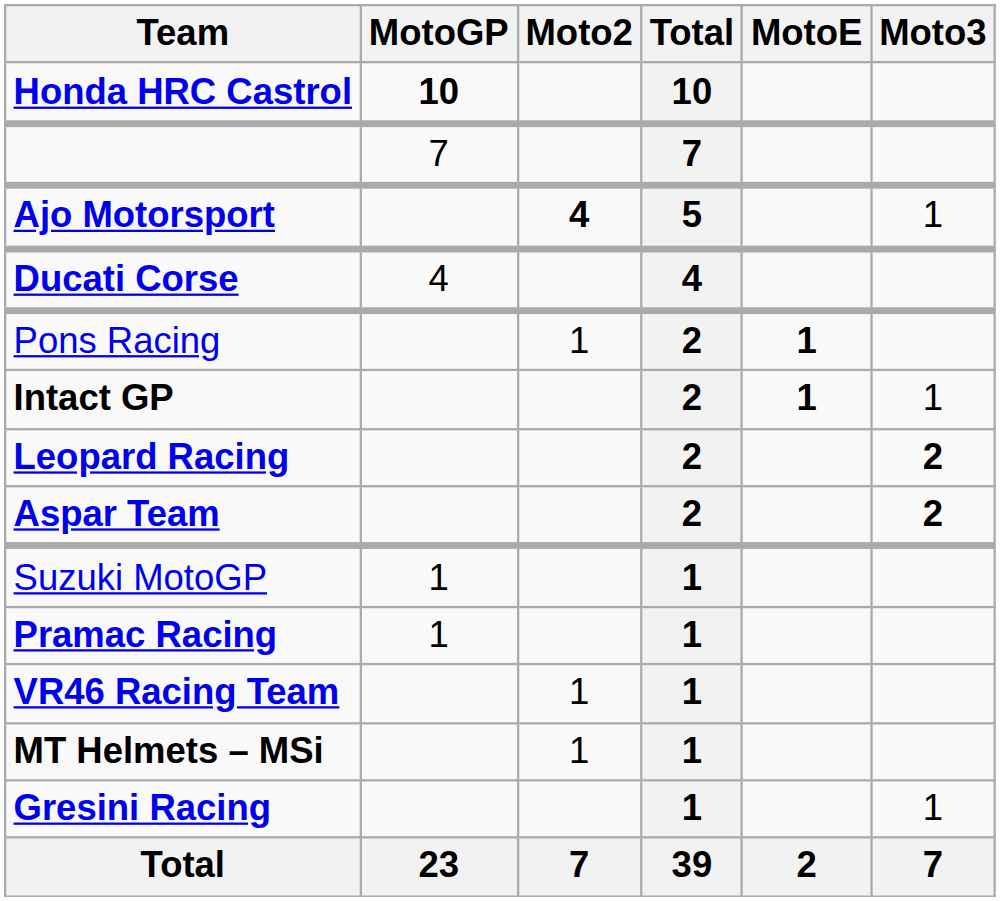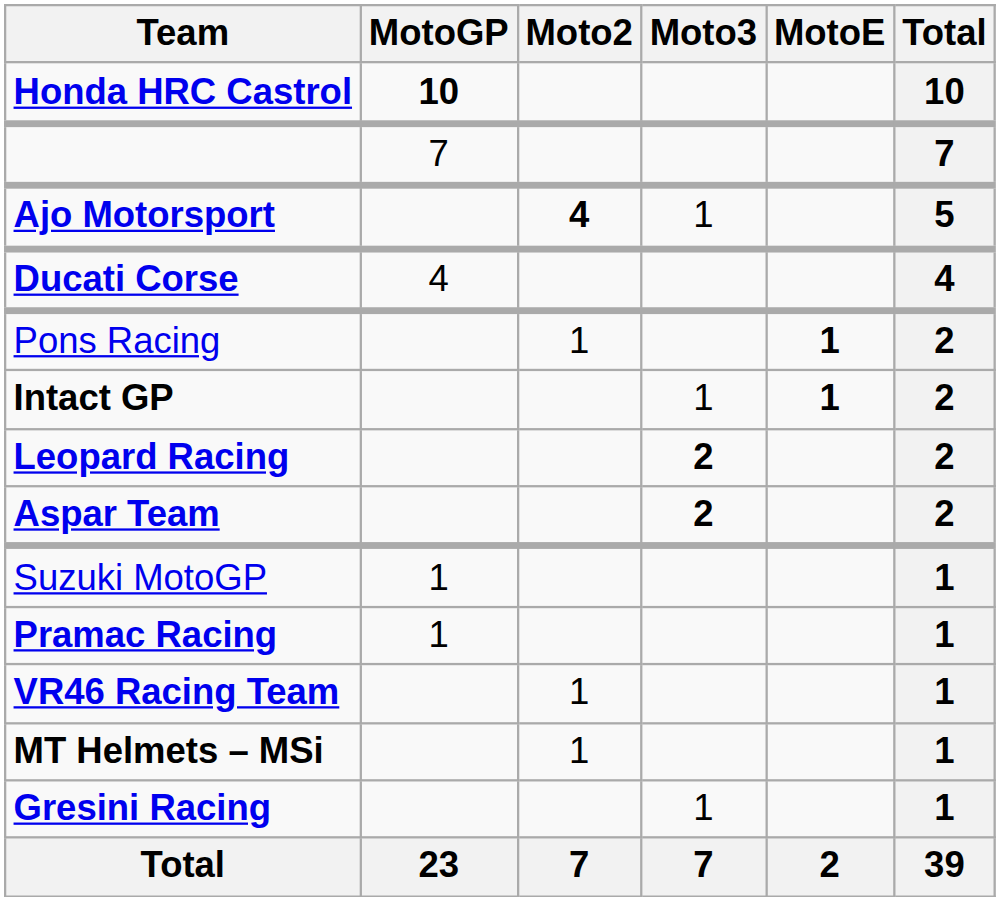columns swapped: Moto3 <-> Total
